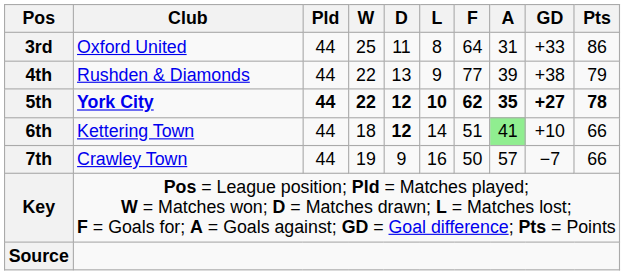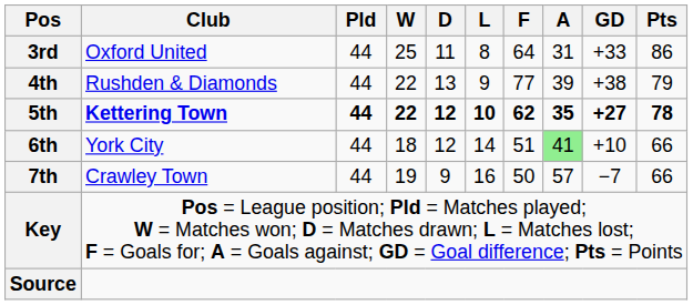5th | Club: York City -> Kettering Town
6th | Club: Kettering Town -> York City
6th | D: bold -> normal
